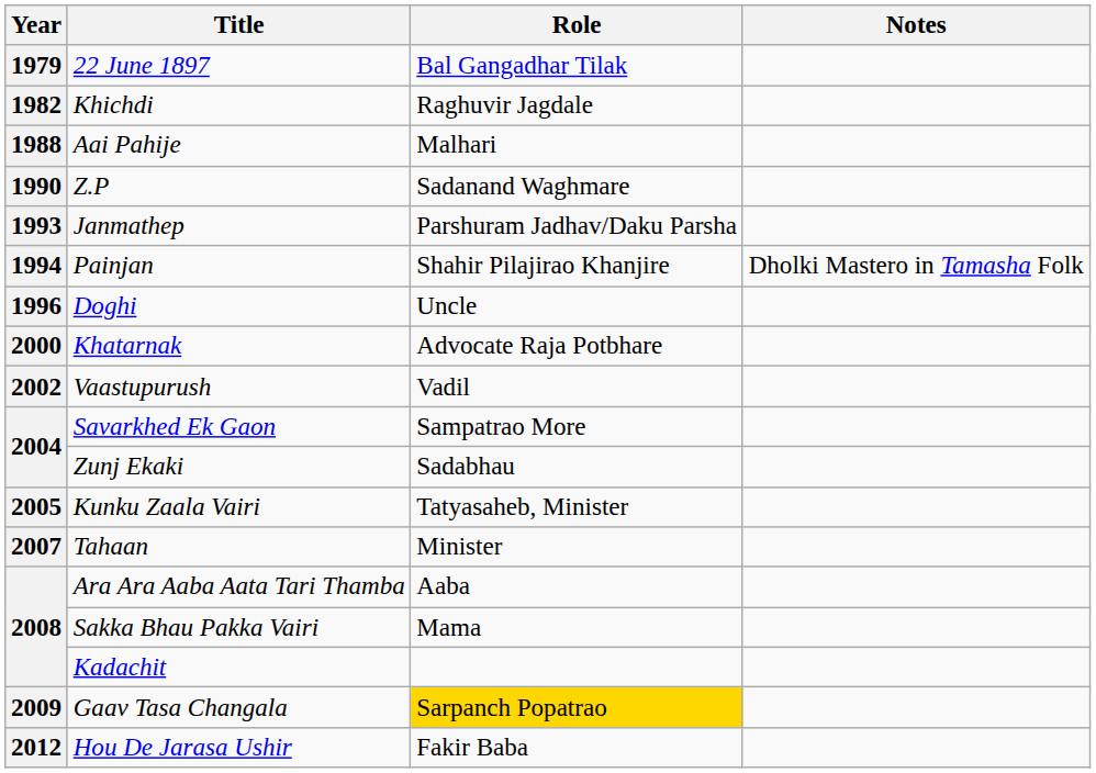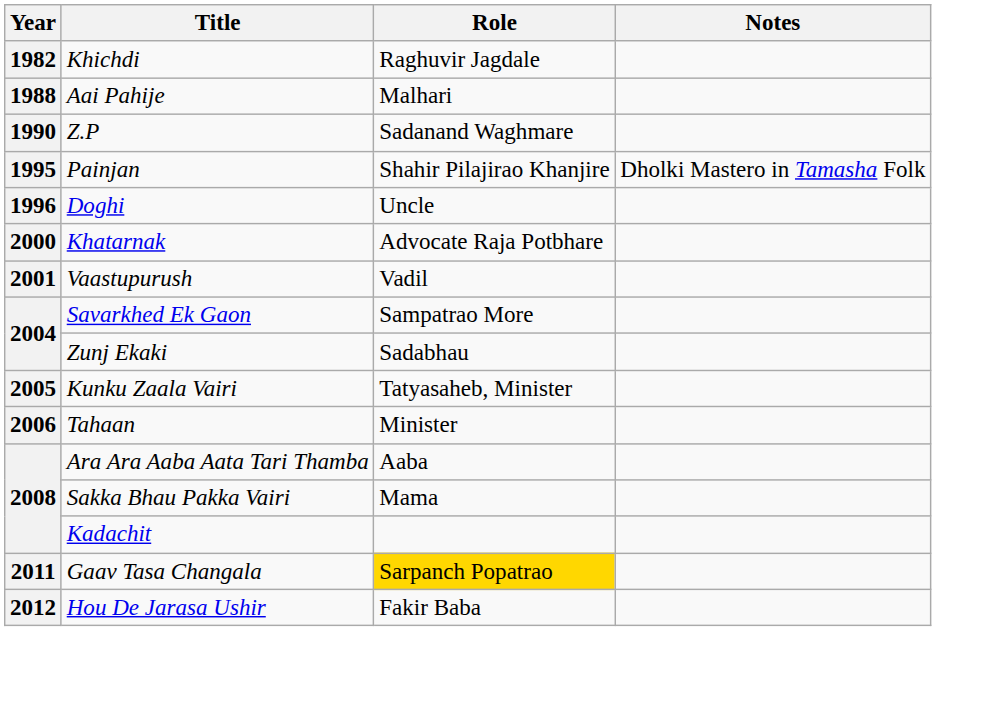- row: 1979 | 22 June 1897 | Bal Gangadhar Tilak
- row: 1993 | Janmathep | Parshuram Jadhav/Daku Parsha
Painjan | Year: 1994 -> 1995
Vaastupurush | Year: 2002 -> 2001
Tahaan | Year: 2007 -> 2006
Gaav Tasa Changala | Year: 2009 -> 2011
